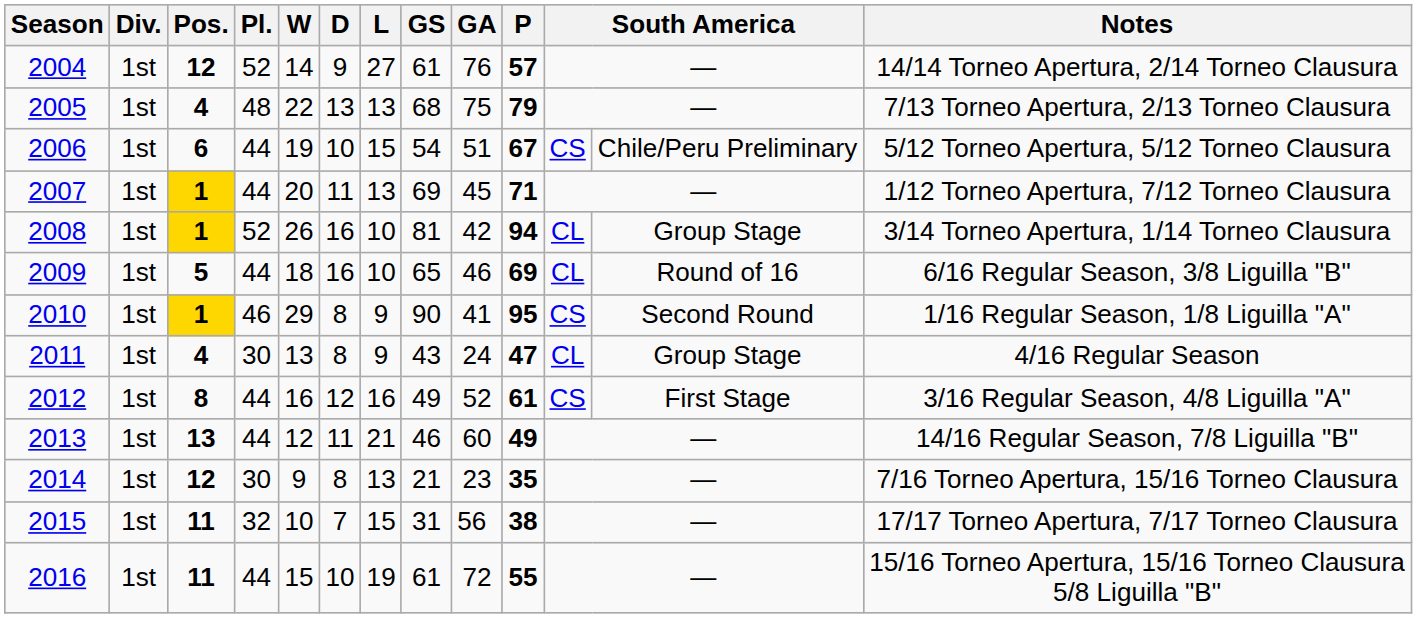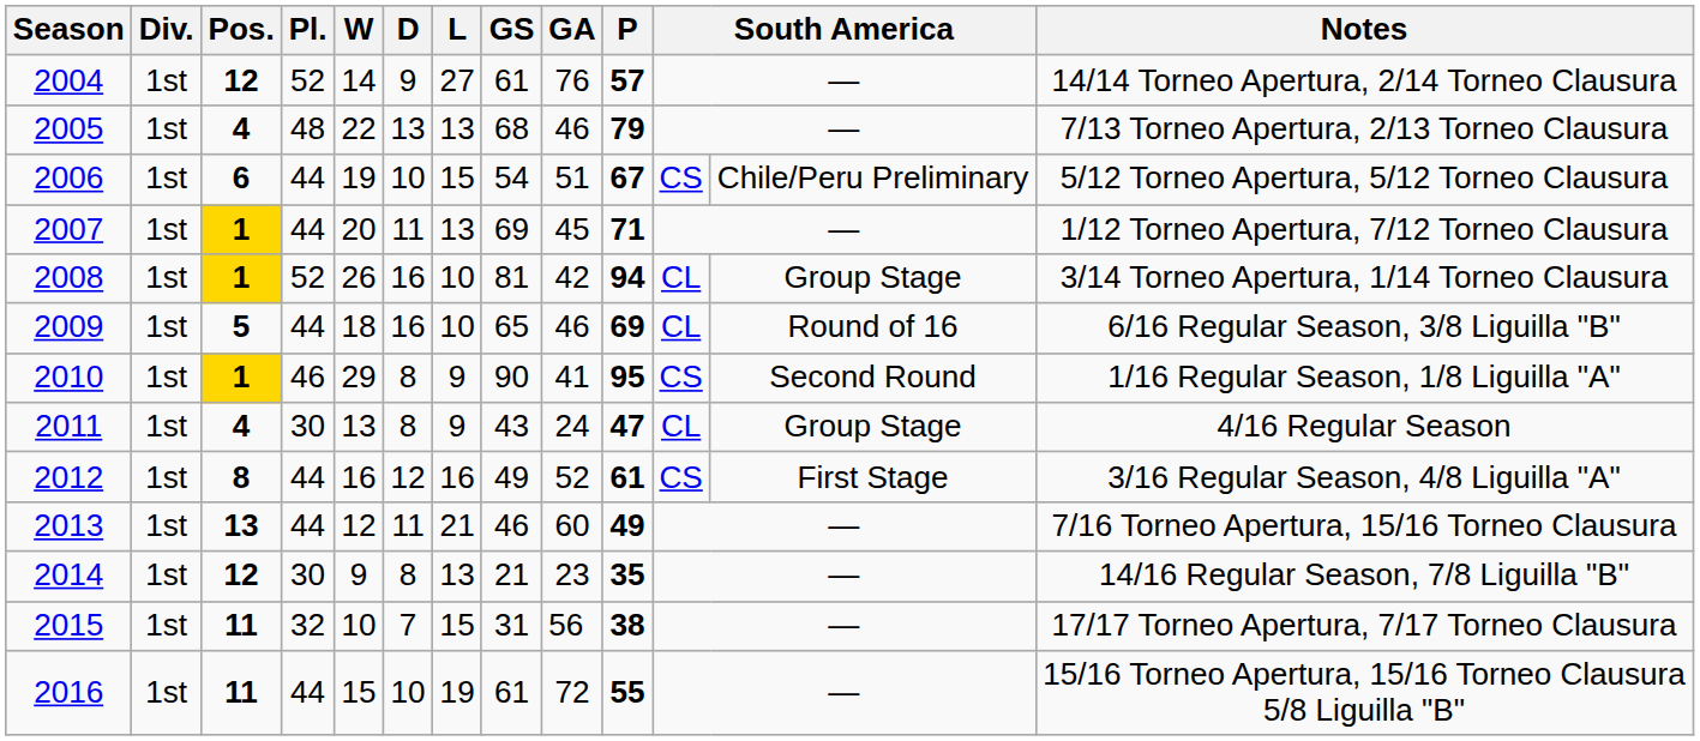2005 | GA: 75 -> 46
2013 | Notes: 14/16 Regular Season, 7/8 Liguilla "B" -> 7/16 Torneo Apertura, 15/16 Torneo Clausura
2014 | Notes: 7/16 Torneo Apertura, 15/16 Torneo Clausura -> 14/16 Regular Season, 7/8 Liguilla "B"
